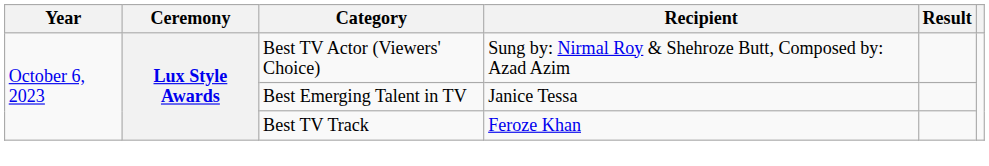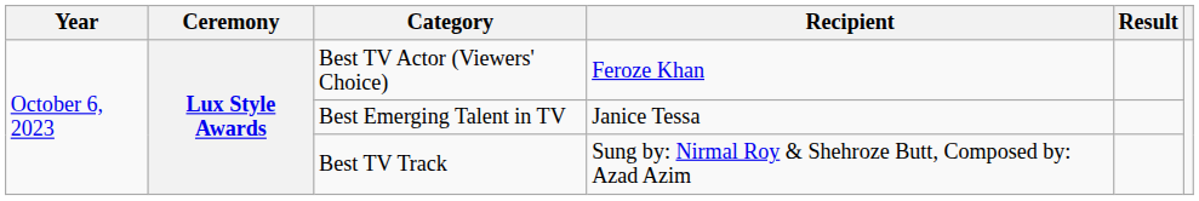Best TV Actor (Viewers' Choice) | Recipient: Sung by: Nirmal Roy & Shehroze Butt, Composed by: Azad Azim -> Feroze Khan
Best TV Track | Recipient: Feroze Khan -> Sung by: Nirmal Roy & Shehroze Butt, Composed by: Azad Azim
